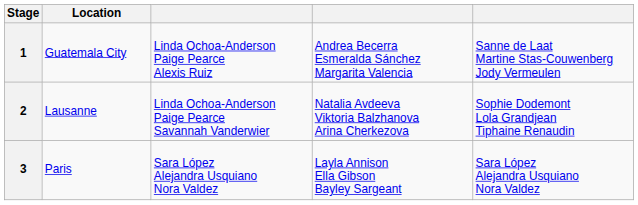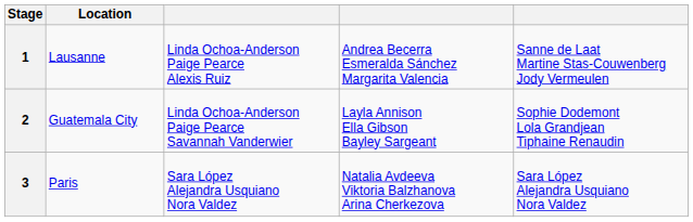1 | Location: Guatemala City -> Lausanne
2 | Location: Lausanne -> Guatemala City
2 | column 4: Natalia Avdeeva Viktoria Balzhanova Arina Cherkezova -> Layla Annison Ella Gibson Bayley Sargeant
3 | column 4: Layla Annison Ella Gibson Bayley Sargeant -> Natalia Avdeeva Viktoria Balzhanova Arina Cherkezova
